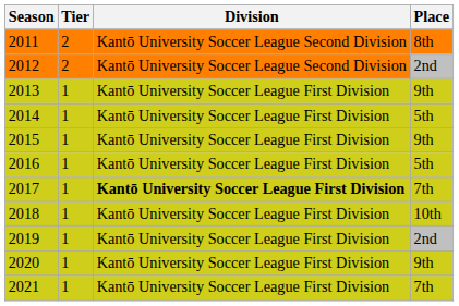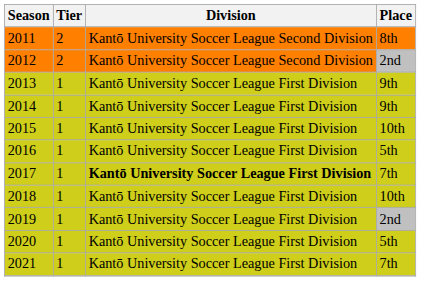2014 | Place: 5th -> 9th
2015 | Place: 9th -> 10th
2020 | Place: 9th -> 5th
